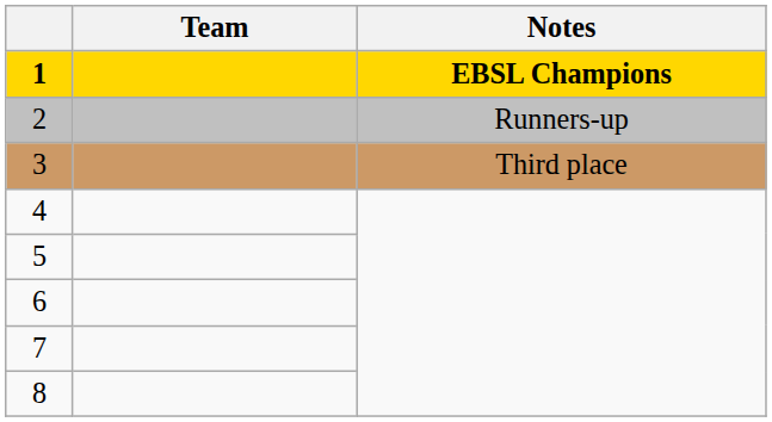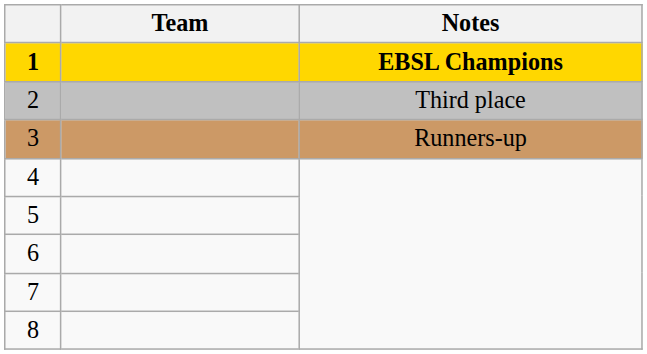2 | Notes: Runners-up -> Third place
3 | Notes: Third place -> Runners-up
